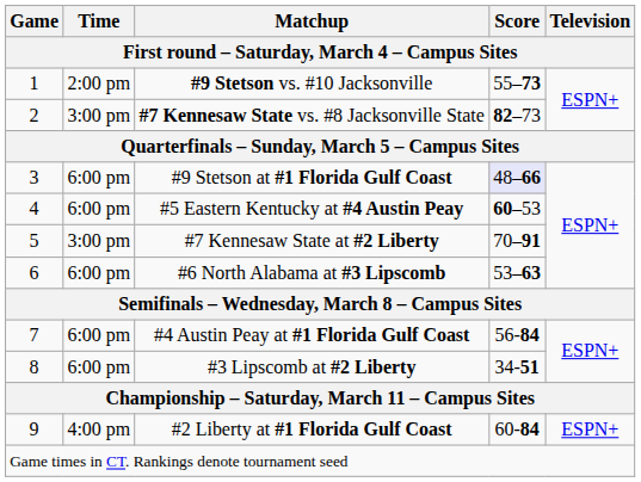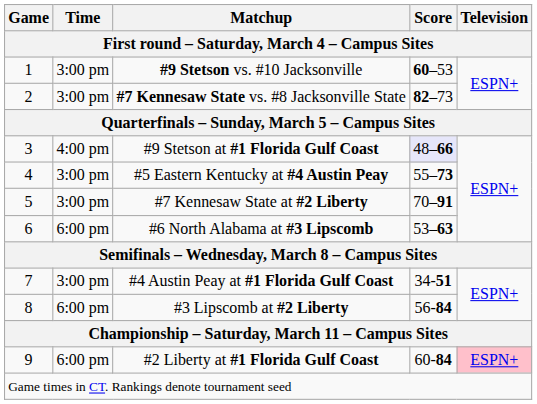#9 Stetson vs. #10 Jacksonville | Time: 2:00 pm -> 3:00 pm
#9 Stetson vs. #10 Jacksonville | Score: 55–73 -> 60–53
#9 Stetson at #1 Florida Gulf Coast | Time: 6:00 pm -> 4:00 pm
#5 Eastern Kentucky at #4 Austin Peay | Time: 6:00 pm -> 3:00 pm
#5 Eastern Kentucky at #4 Austin Peay | Score: 60–53 -> 55–73
#4 Austin Peay at #1 Florida Gulf Coast | Time: 6:00 pm -> 3:00 pm
#4 Austin Peay at #1 Florida Gulf Coast | Score: 56-84 -> 34-51
#3 Lipscomb at #2 Liberty | Score: 34-51 -> 56-84
#2 Liberty at #1 Florida Gulf Coast | Time: 4:00 pm -> 6:00 pm
#2 Liberty at #1 Florida Gulf Coast | Television: no background -> pink background
